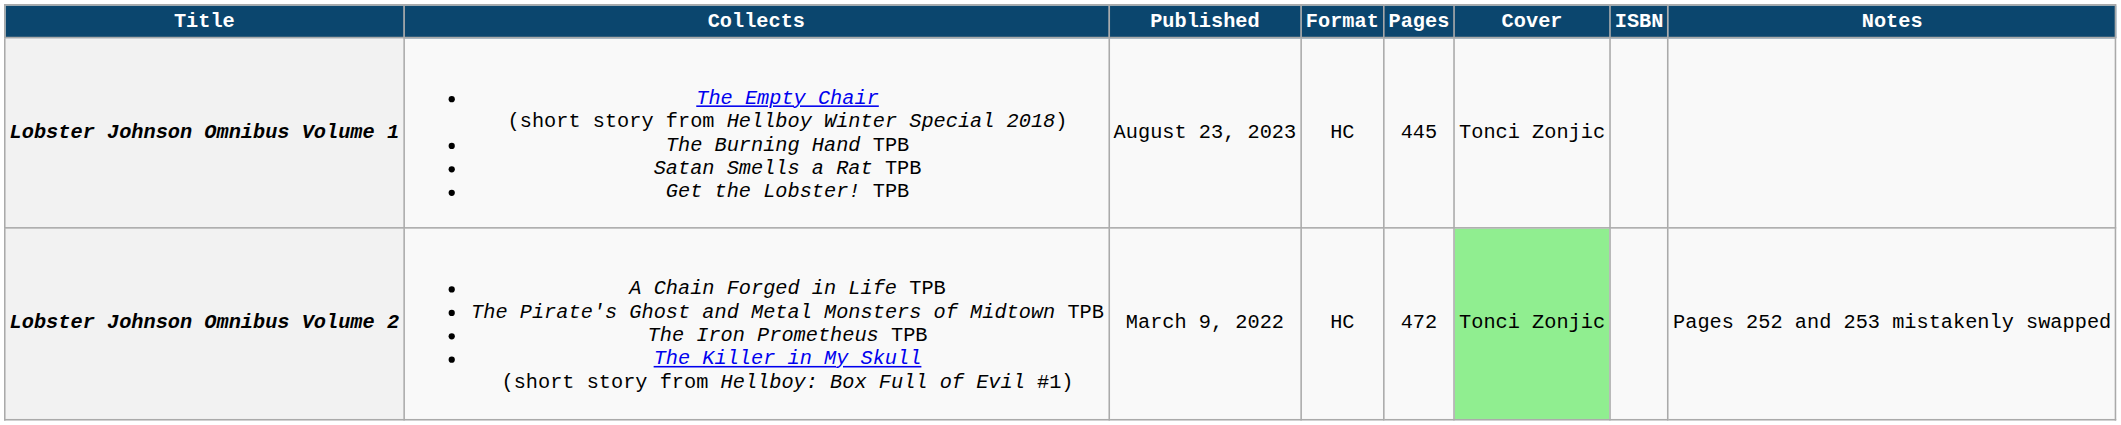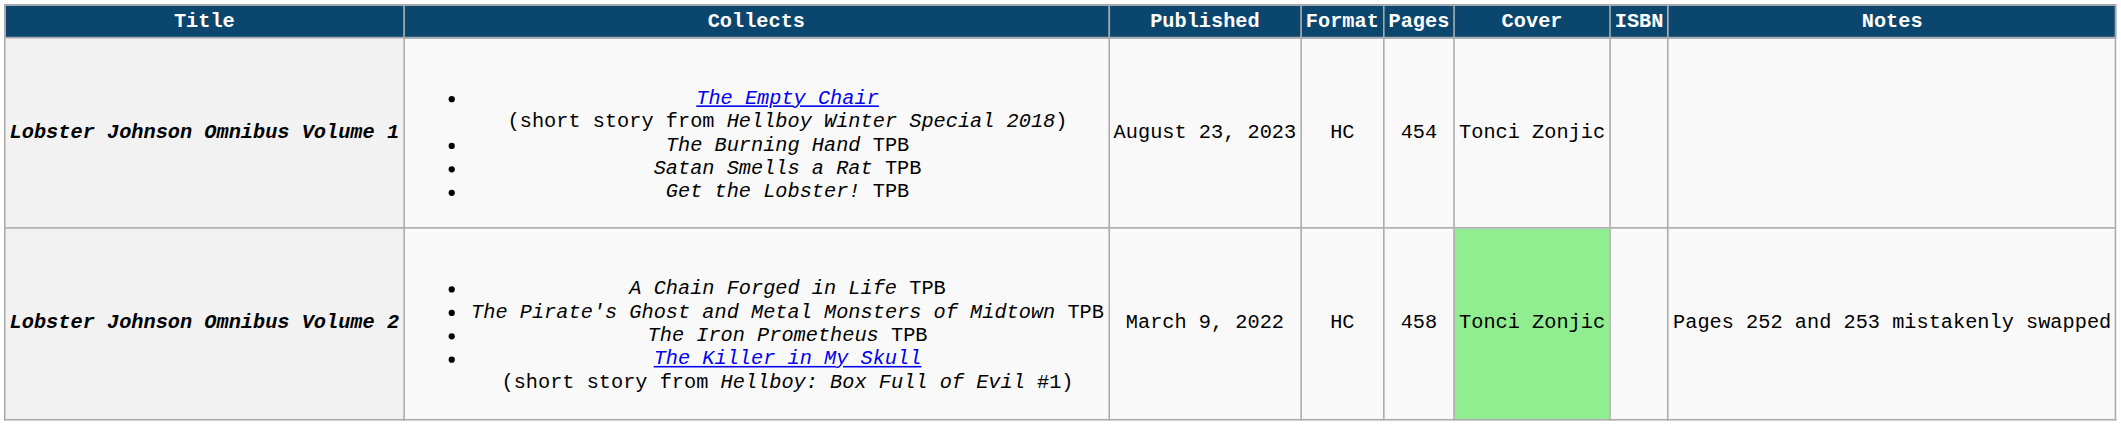Lobster Johnson Omnibus Volume 1 | Pages: 445 -> 454
Lobster Johnson Omnibus Volume 2 | Pages: 472 -> 458
